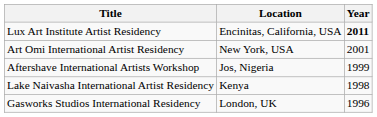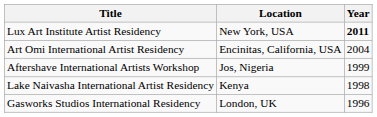Lux Art Institute Artist Residency | Location: Encinitas, California, USA -> New York, USA
Art Omi International Artist Residency | Location: New York, USA -> Encinitas, California, USA
Art Omi International Artist Residency | Year: 2001 -> 2004
